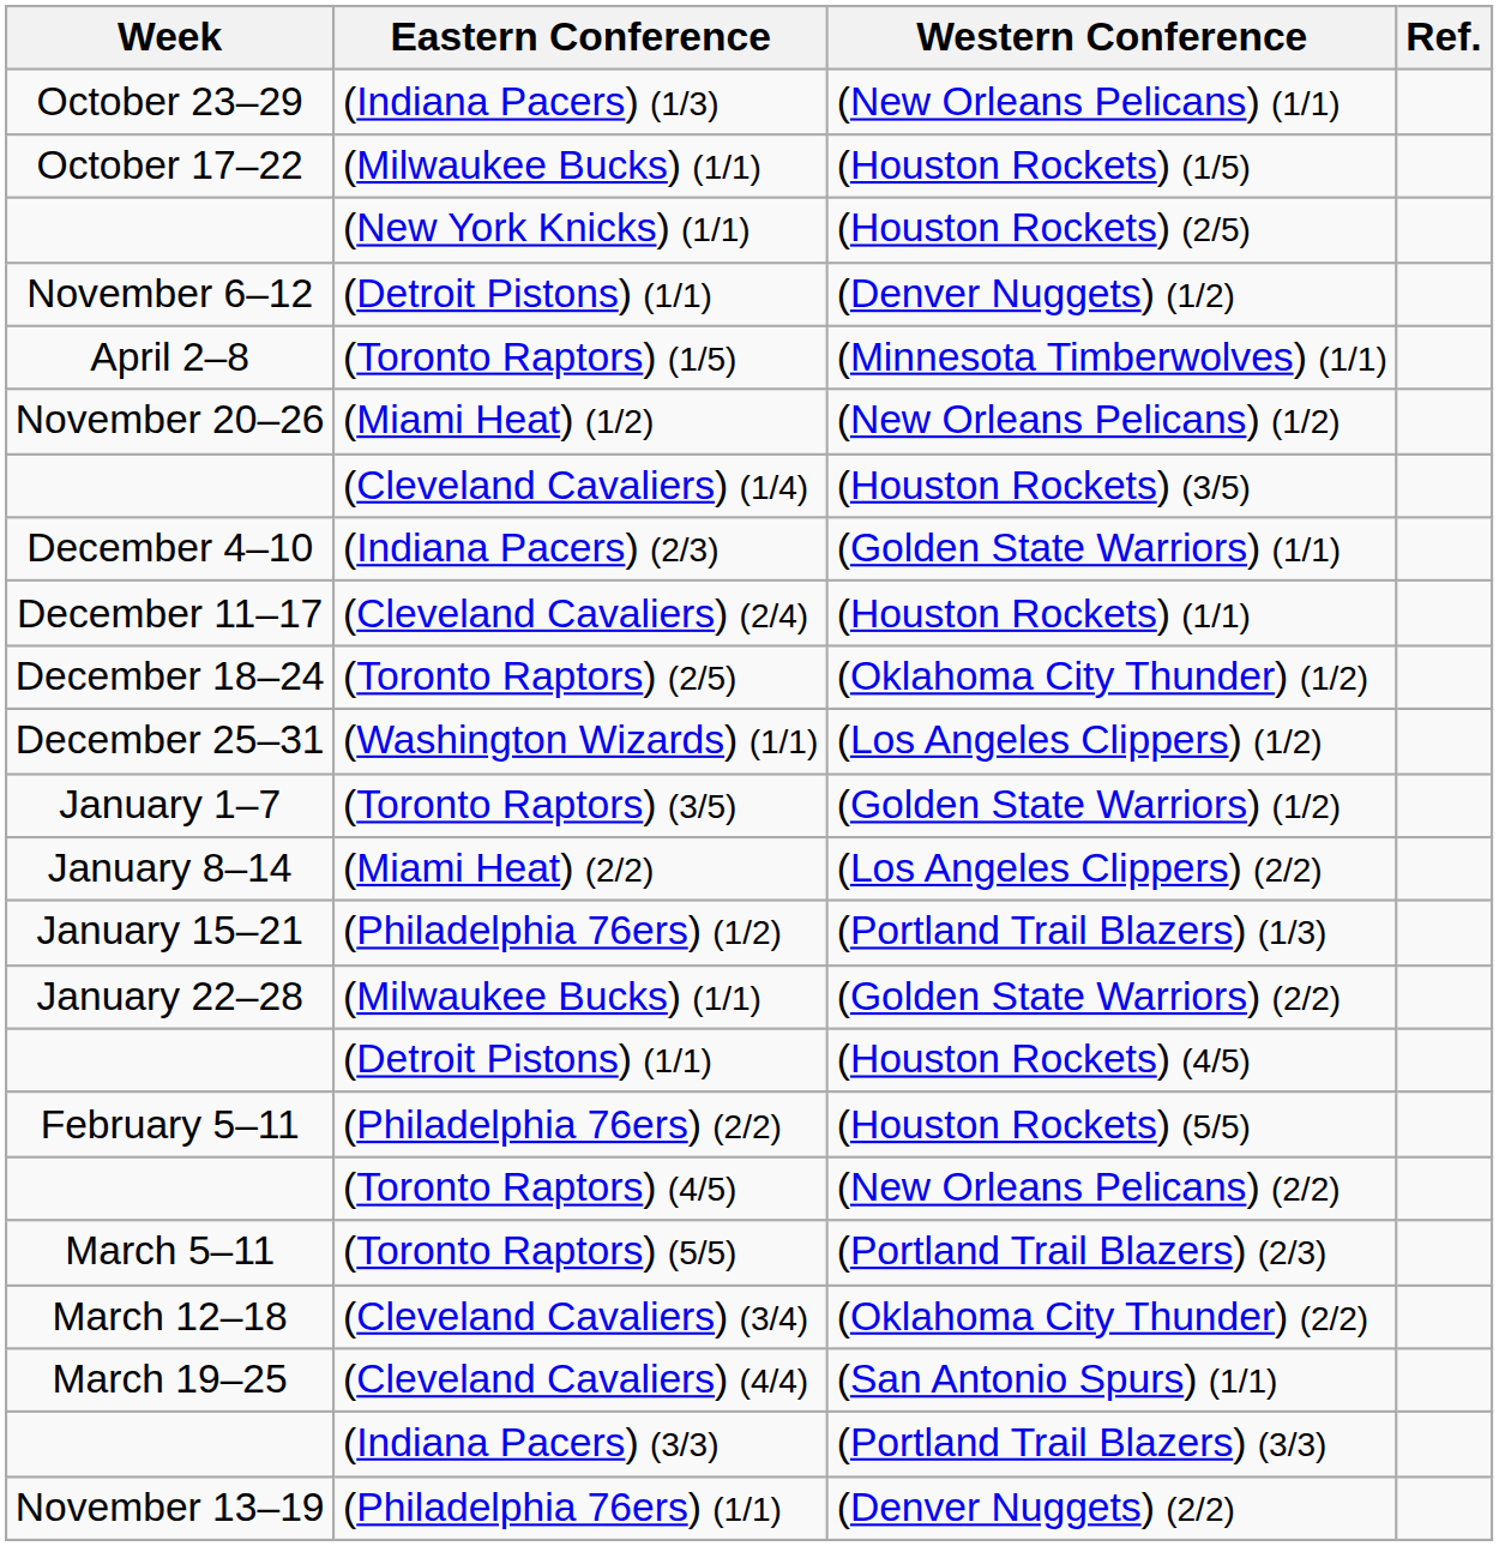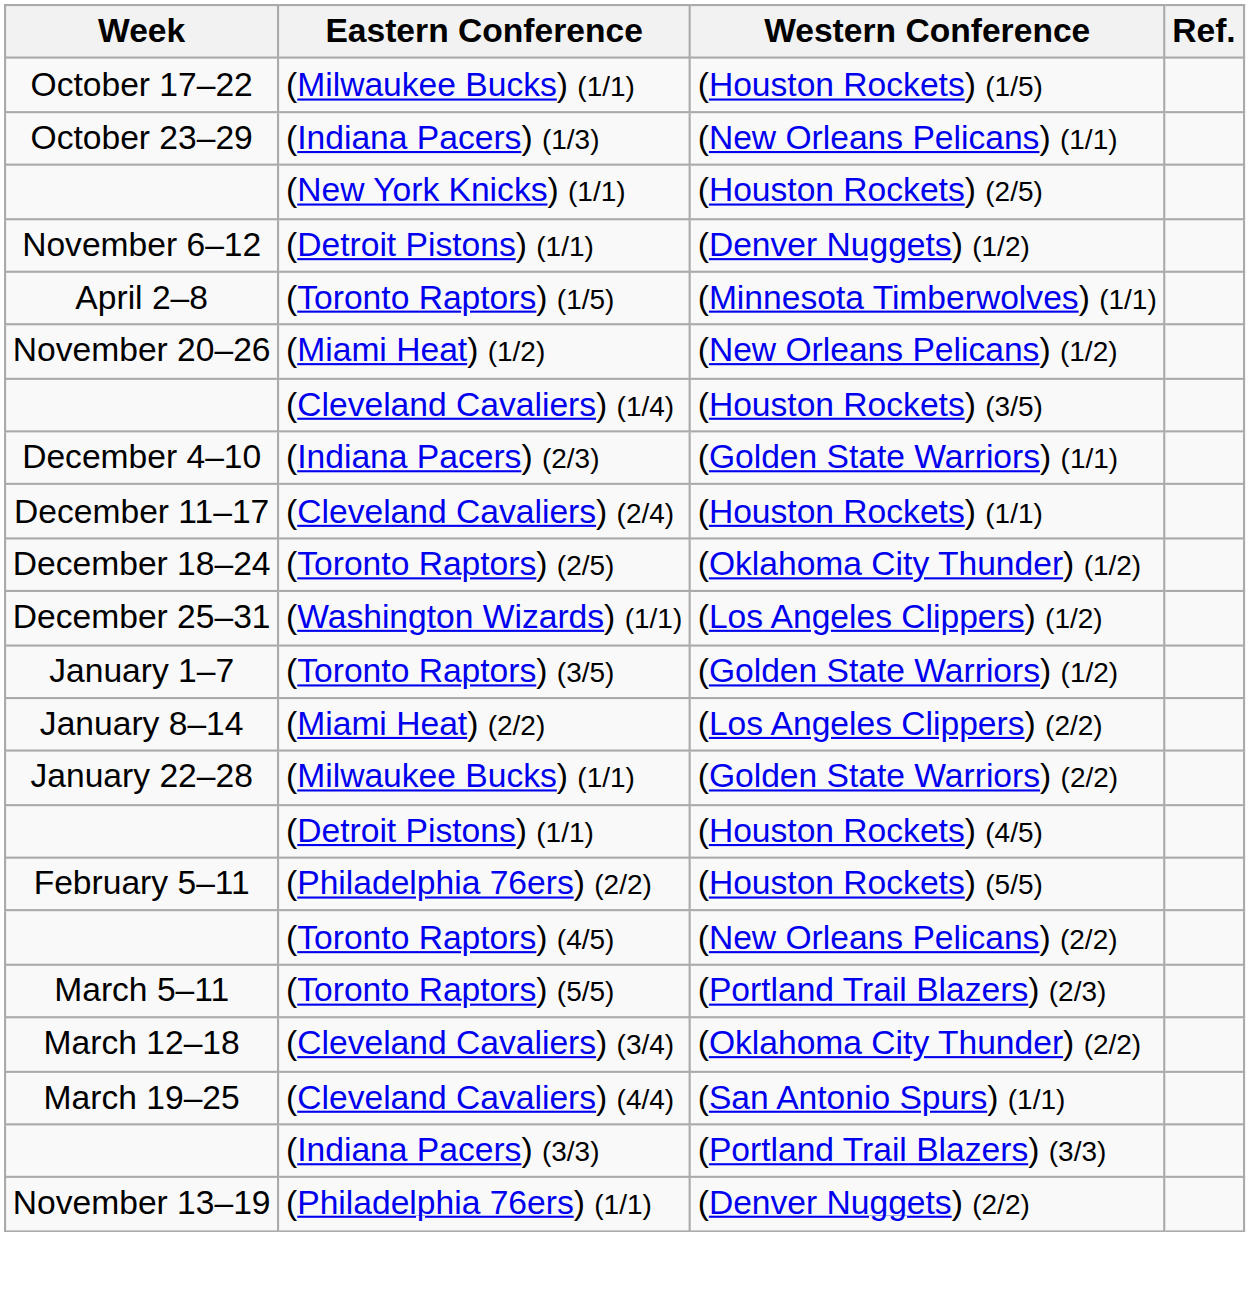rows swapped: (Houston Rockets) (1/5) <-> (New Orleans Pelicans) (1/1)
- row: January 15–21 | (Philadelphia 76ers) (1/2) | (Portland Trail Blazers) (1/3)
